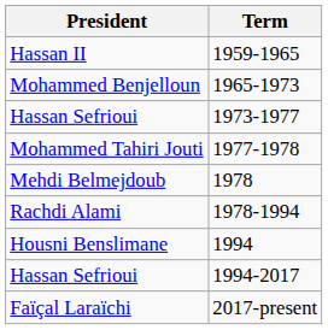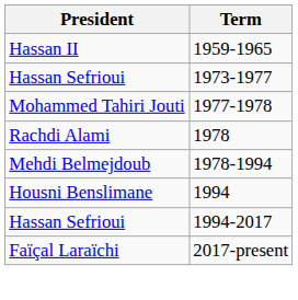- row: Mohammed Benjelloun | 1965-1973
1978 | President: Mehdi Belmejdoub -> Rachdi Alami
1978-1994 | President: Rachdi Alami -> Mehdi Belmejdoub
